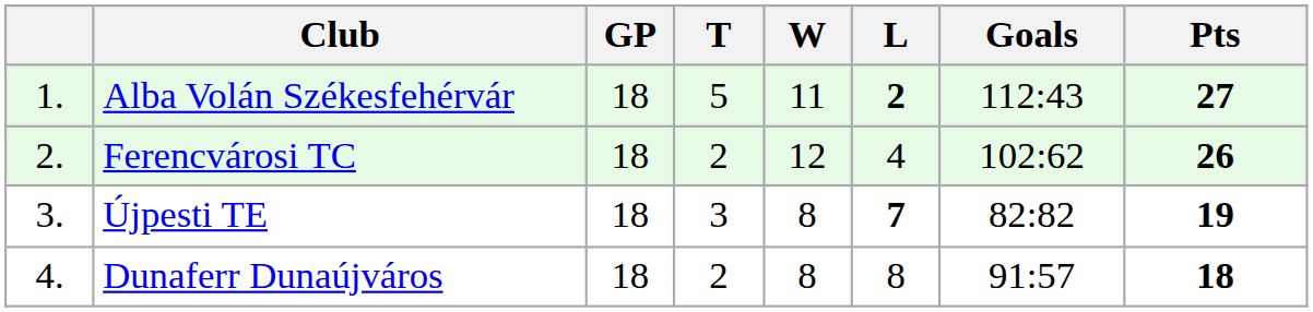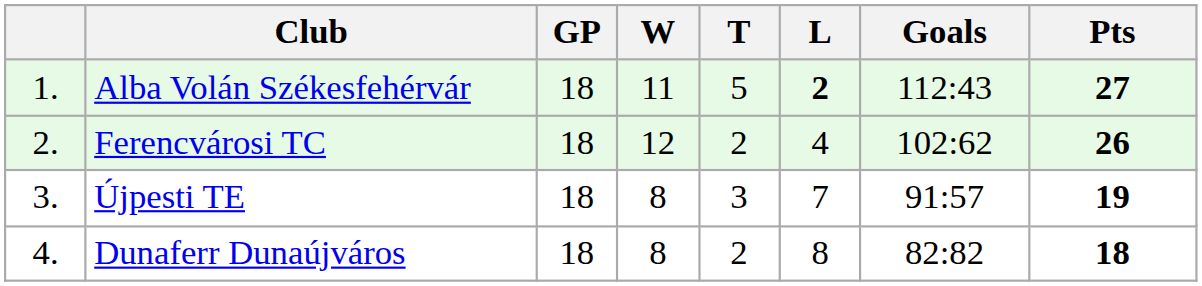columns swapped: W <-> T
Újpesti TE | L: bold -> normal
Újpesti TE | Goals: 82:82 -> 91:57
Dunaferr Dunaújváros | Goals: 91:57 -> 82:82
